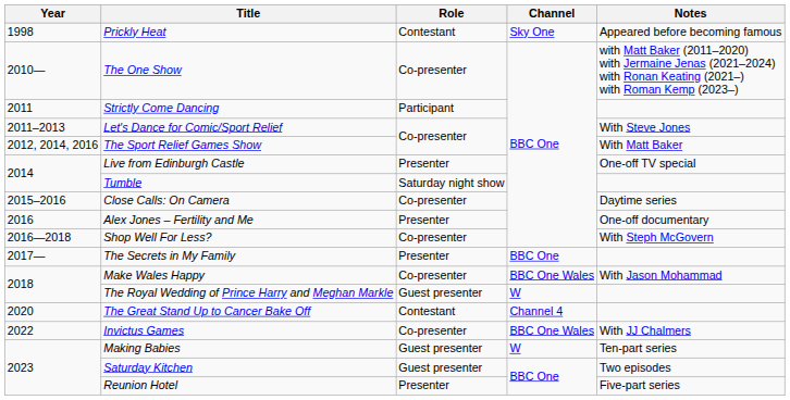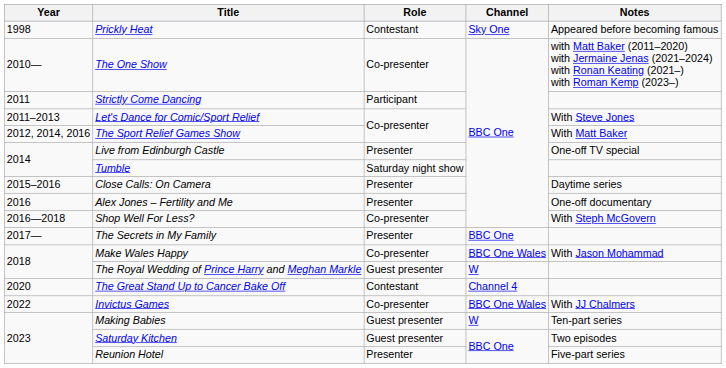Close Calls: On Camera | Role: Co-presenter -> Presenter
